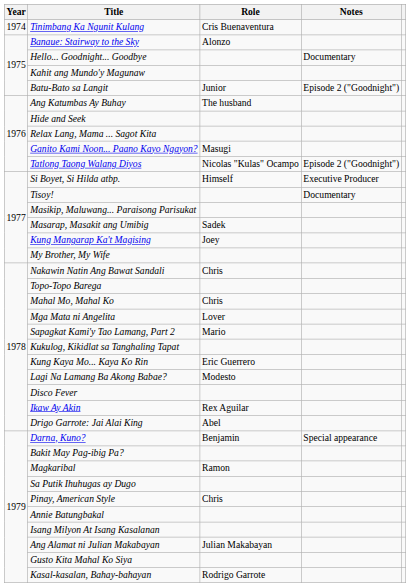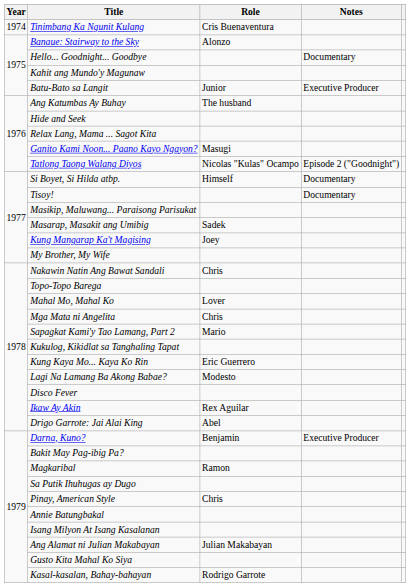Batu-Bato sa Langit | Notes: Episode 2 ("Goodnight") -> Executive Producer
Si Boyet, Si Hilda atbp. | Notes: Executive Producer -> Documentary
Mahal Mo, Mahal Ko | Role: Chris -> Lover
Mga Mata ni Angelita | Role: Lover -> Chris
Darna, Kuno? | Notes: Special appearance -> Executive Producer
